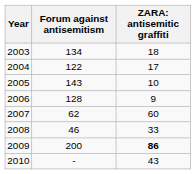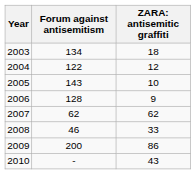2004 | column 3: 17 -> 12
2007 | column 3: 60 -> 62
2009 | column 3: bold -> normal
